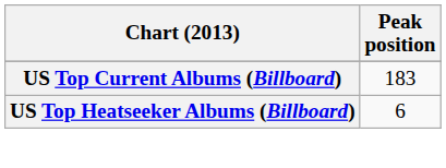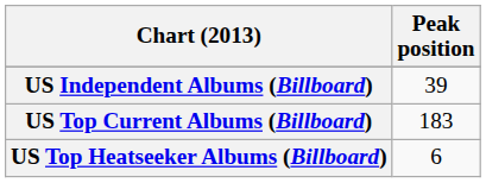+ row: US Independent Albums (Billboard) | 39
